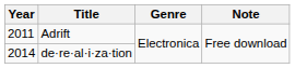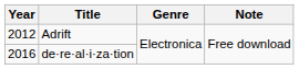Adrift | Year: 2011 -> 2012
de·re·al·i·za·tion | Year: 2014 -> 2016
